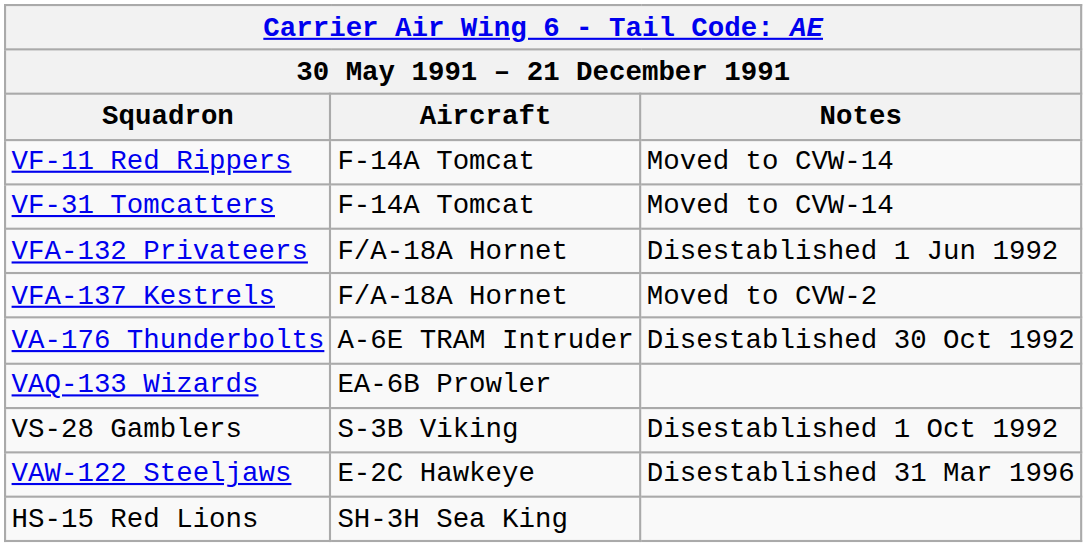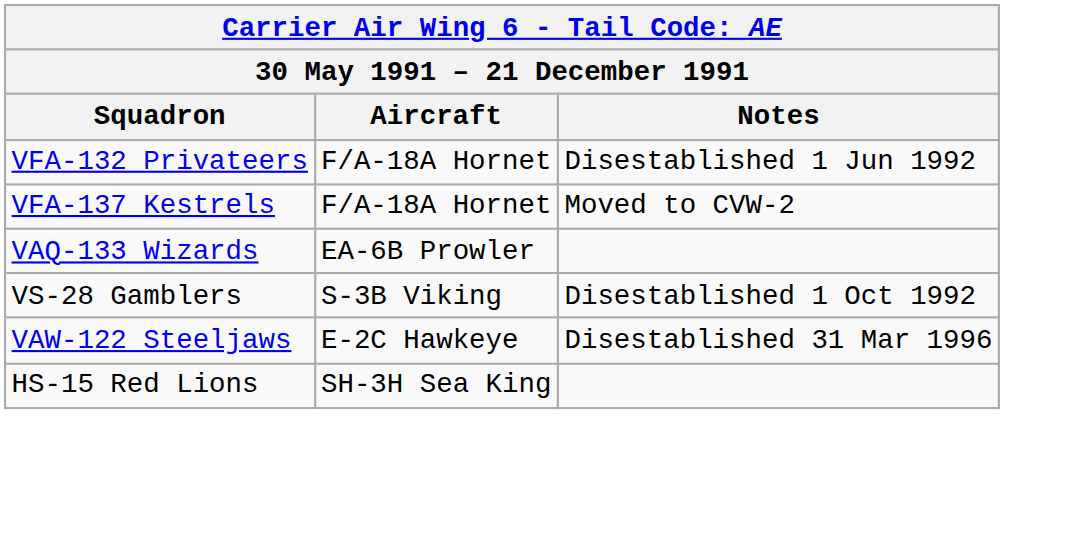- row: VF-11 Red Rippers | F-14A Tomcat | Moved to CVW-14
- row: VF-31 Tomcatters | F-14A Tomcat | Moved to CVW-14
- row: VA-176 Thunderbolts | A-6E TRAM Intruder | Disestablished 30 Oct 1992
